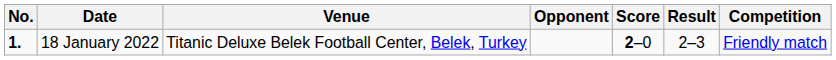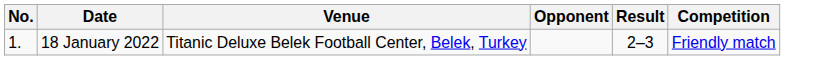- column: Score | 2–0
18 January 2022 | No.: bold -> normal
